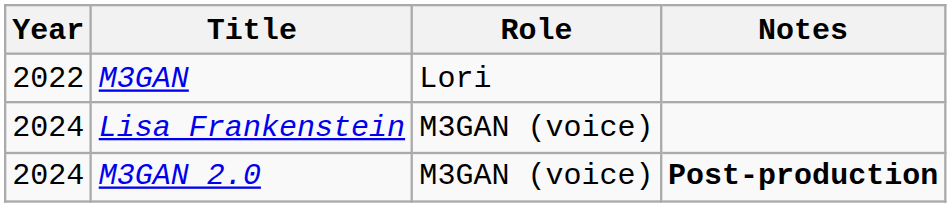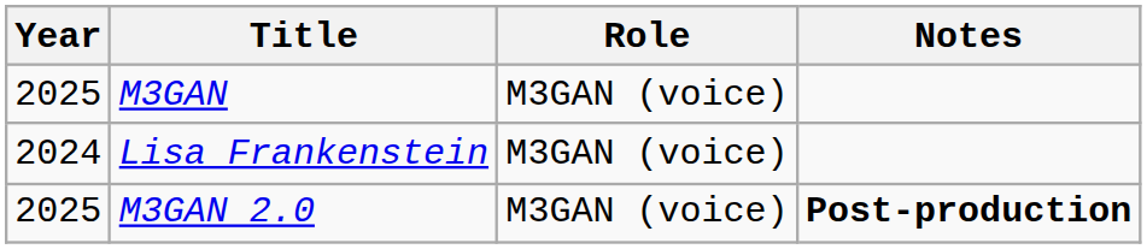M3GAN | Year: 2022 -> 2025
M3GAN | Role: Lori -> M3GAN (voice)
M3GAN 2.0 | Year: 2024 -> 2025
